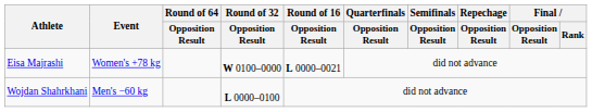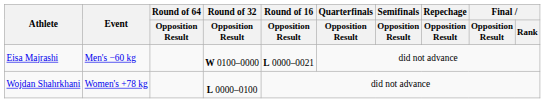Eisa Majrashi | Event: Women's +78 kg -> Men's −60 kg
Wojdan Shahrkhani | Event: Men's −60 kg -> Women's +78 kg
